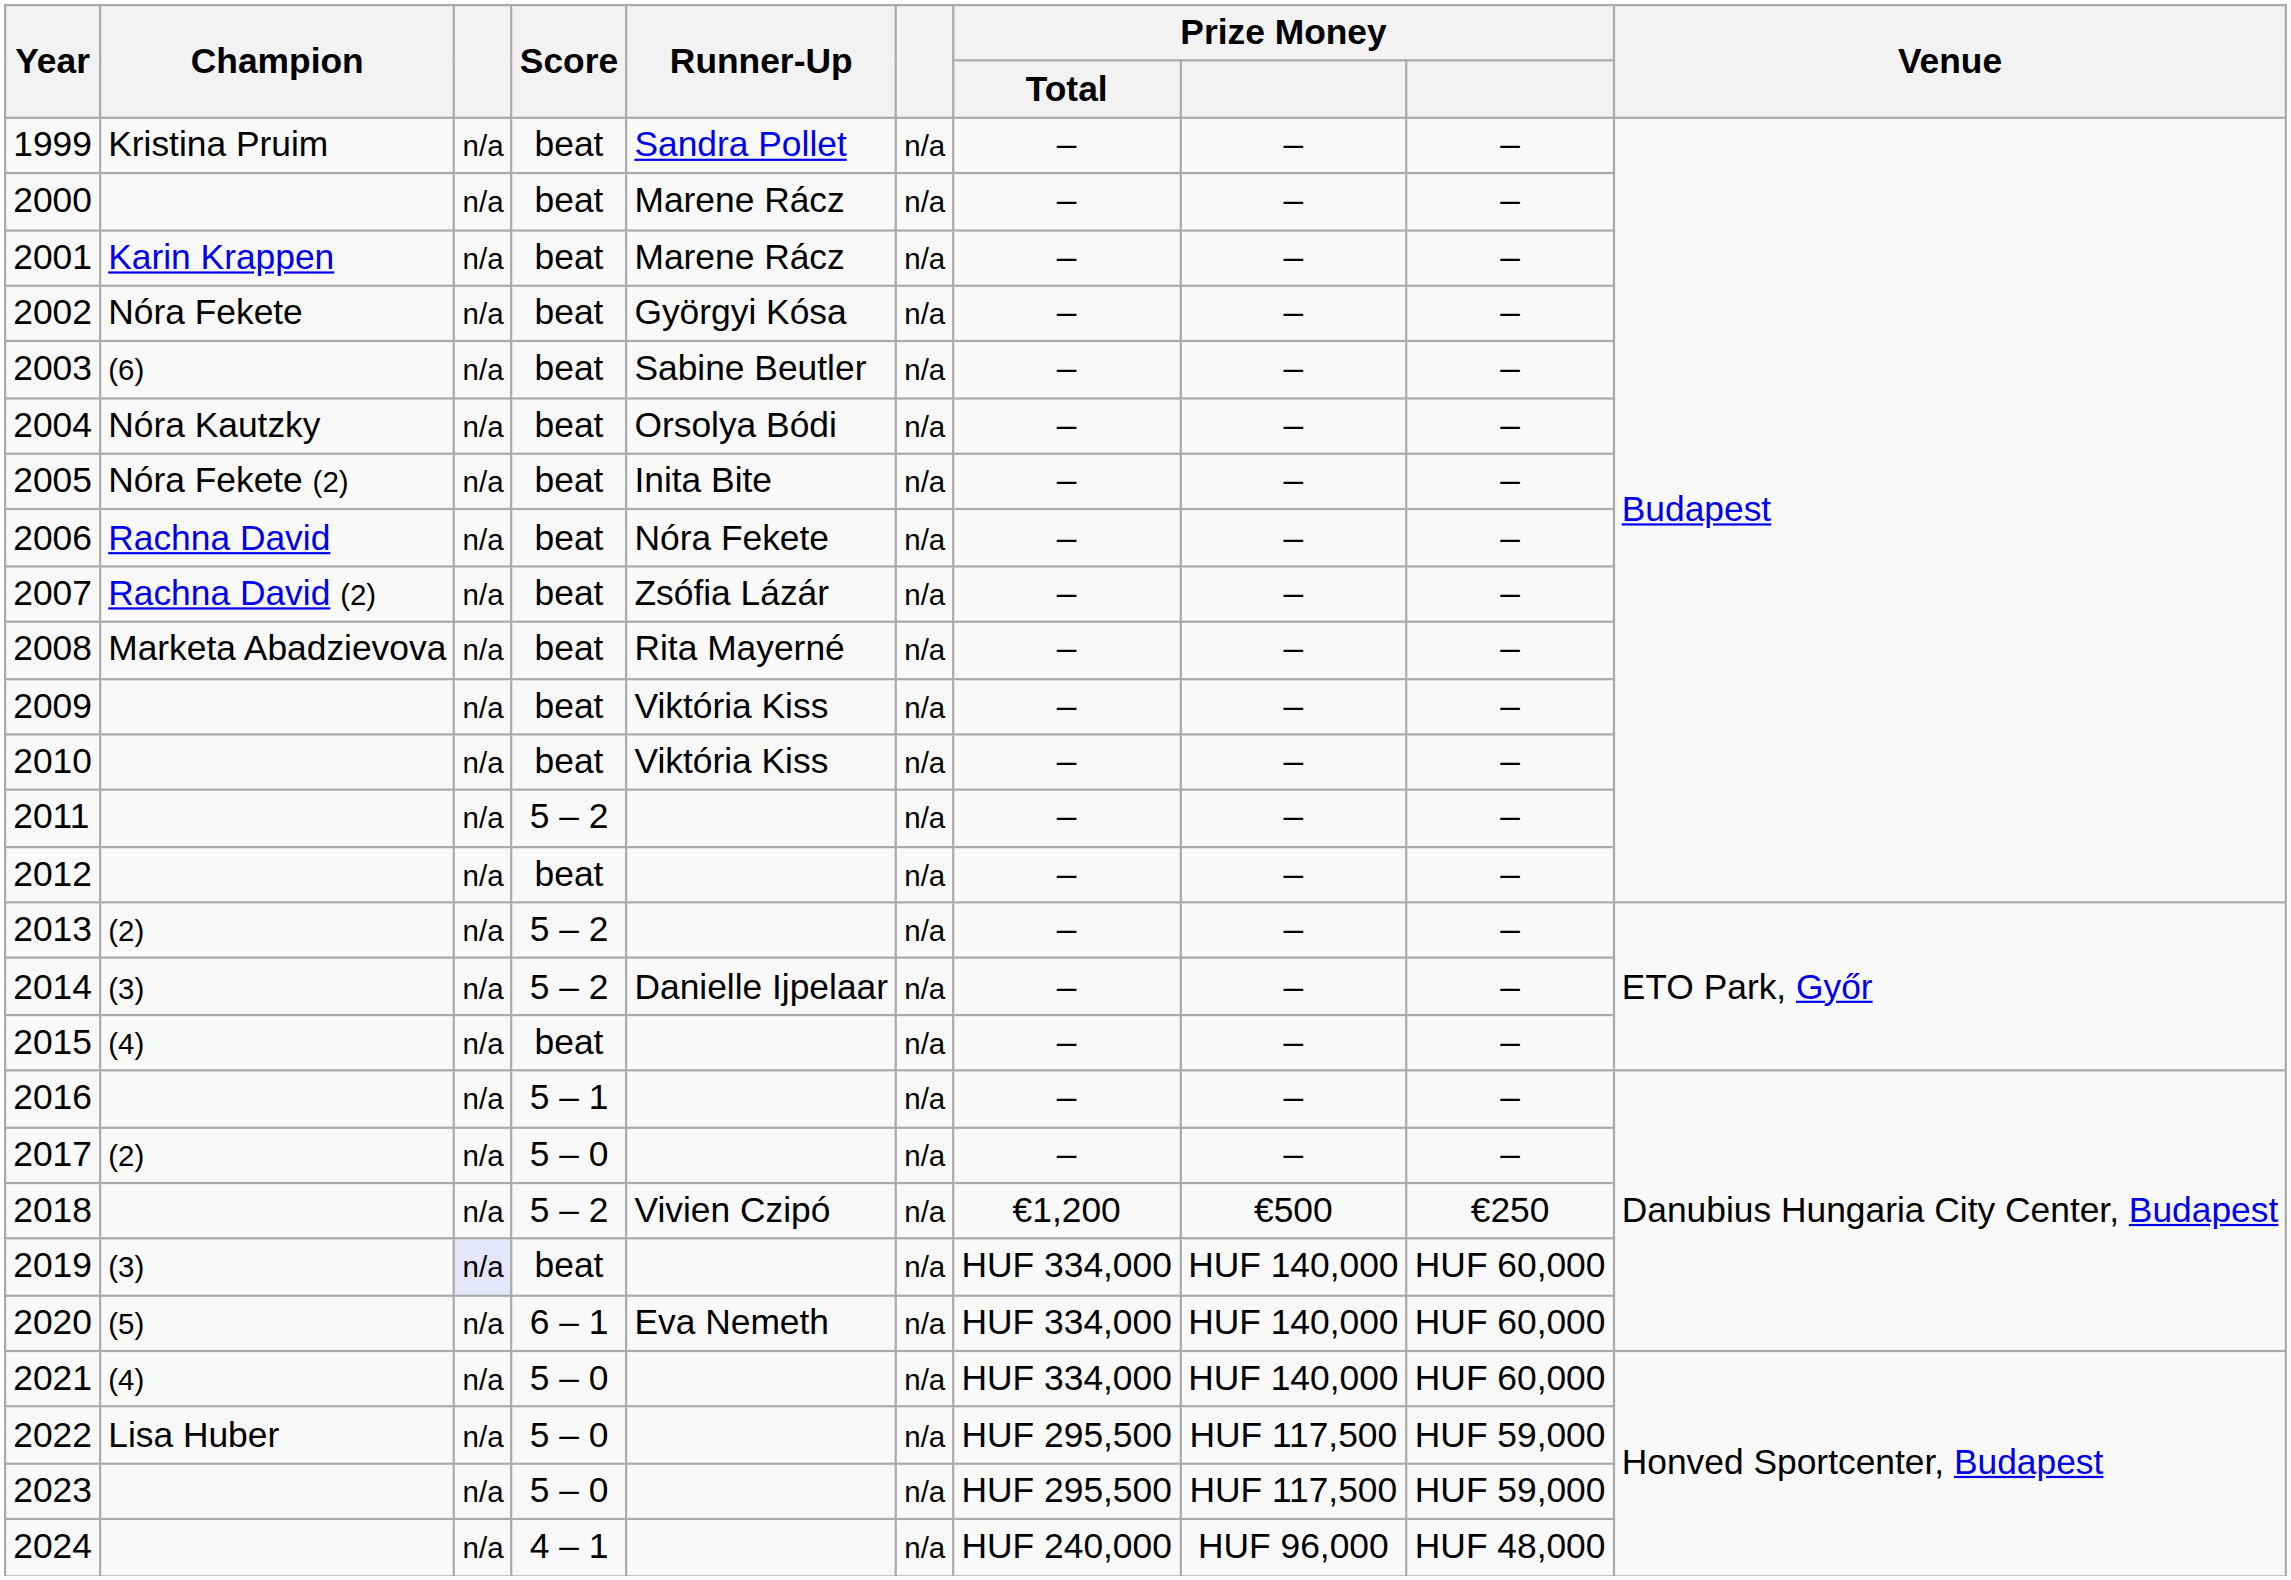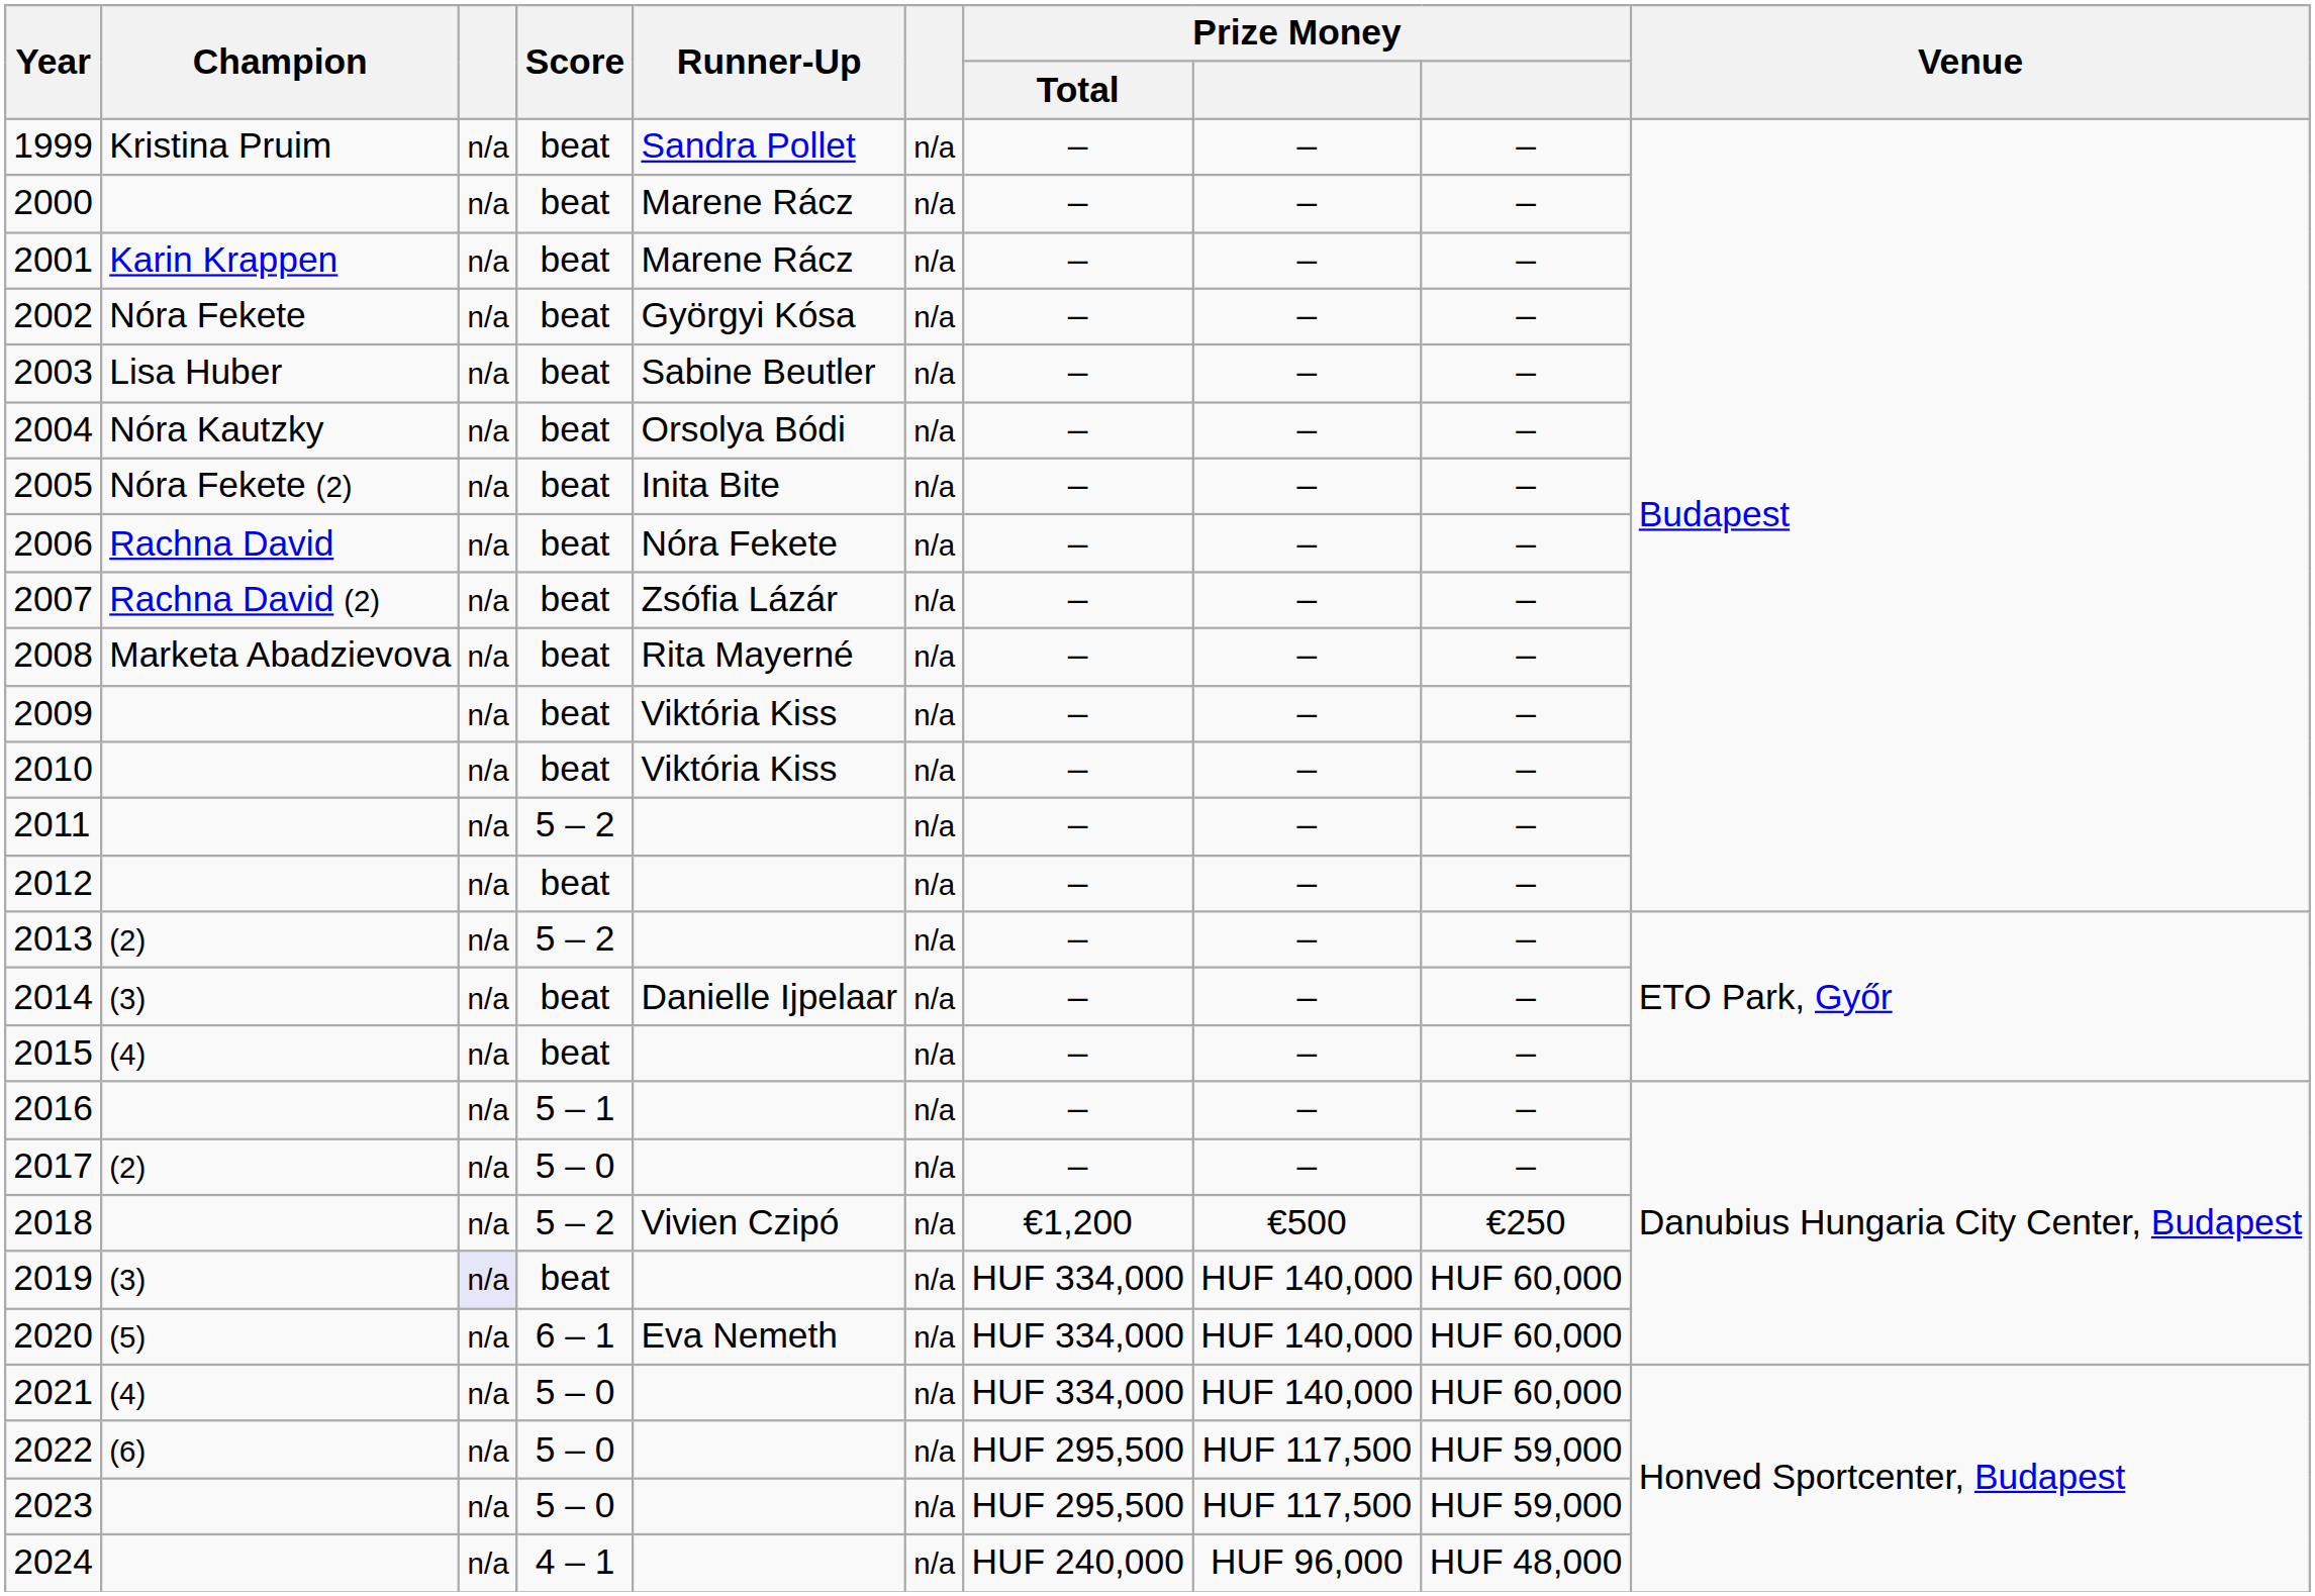2003 | Champion: (6) -> Lisa Huber
2014 | Score: 5 – 2 -> beat
2022 | Champion: Lisa Huber -> (6)
